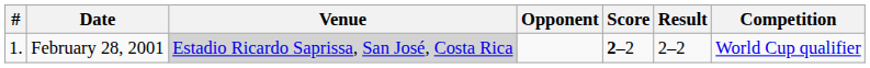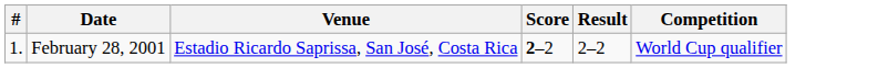- column: Opponent
February 28, 2001 | Venue: lightgrey background -> no background
